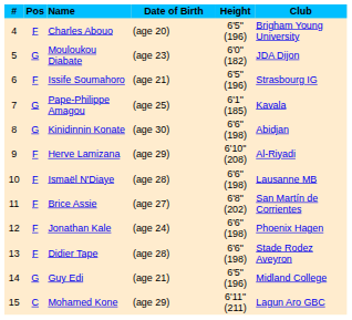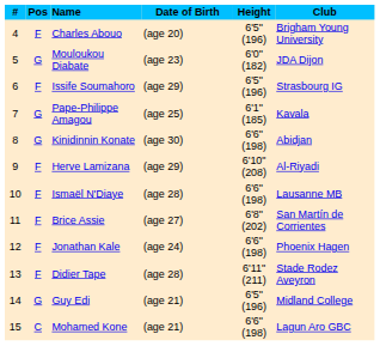Issife Soumahoro | Date of Birth: (age 21) -> (age 29)
Didier Tape | Height: 6'6" (198) -> 6'11" (211)
Mohamed Kone | Date of Birth: (age 29) -> (age 21)
Mohamed Kone | Height: 6'11" (211) -> 6'6" (198)
